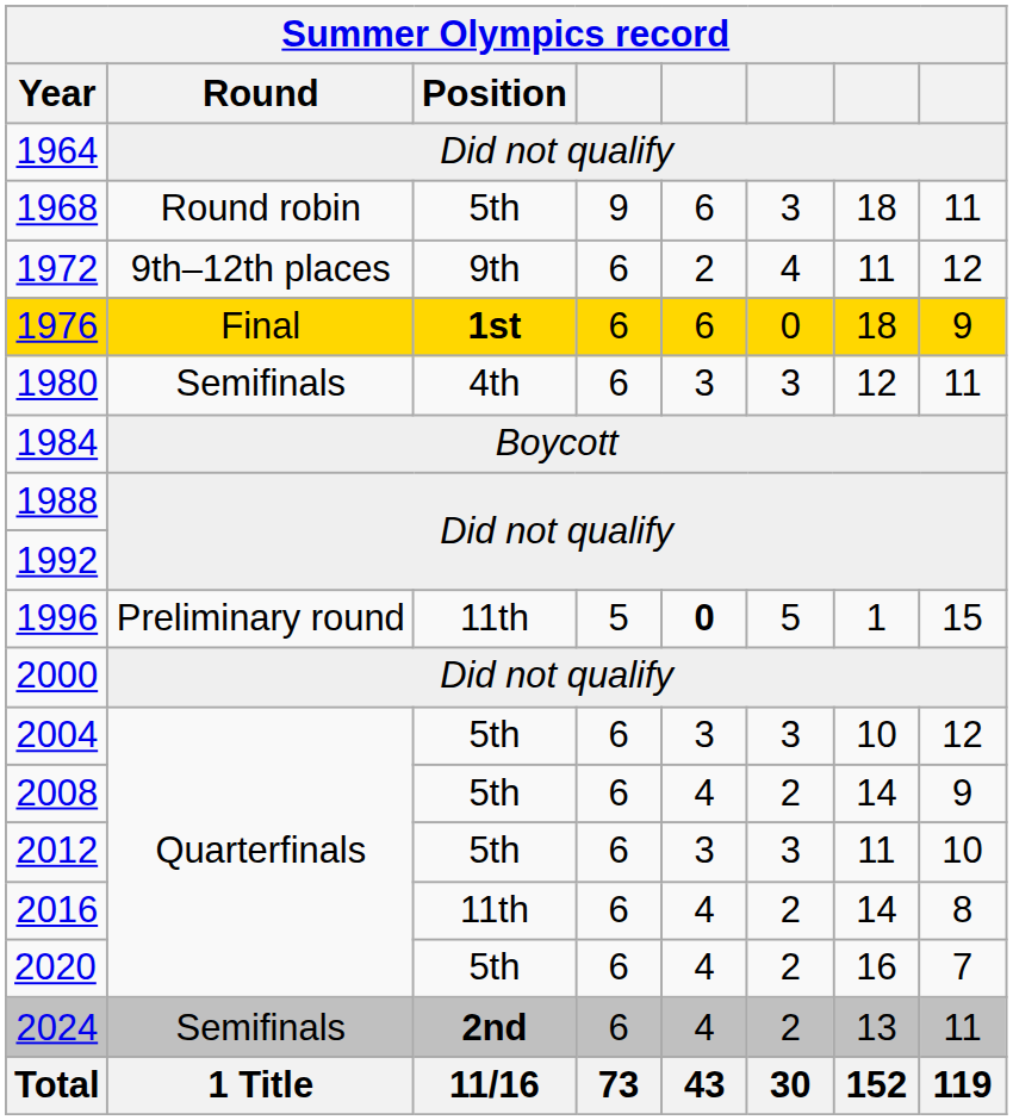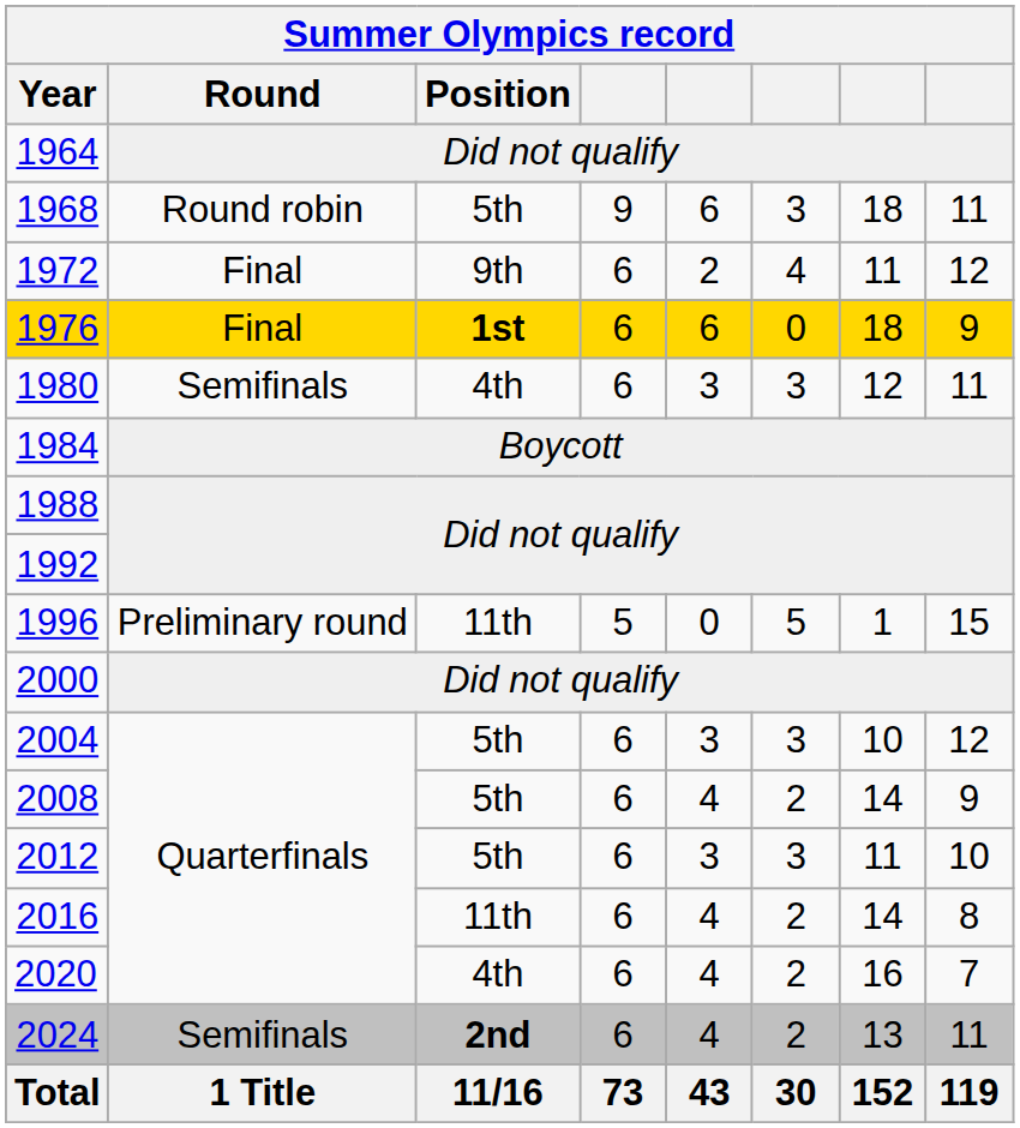1972 | Round: 9th–12th places -> Final
1996 | column 5: bold -> normal
2020 | Position: 5th -> 4th
